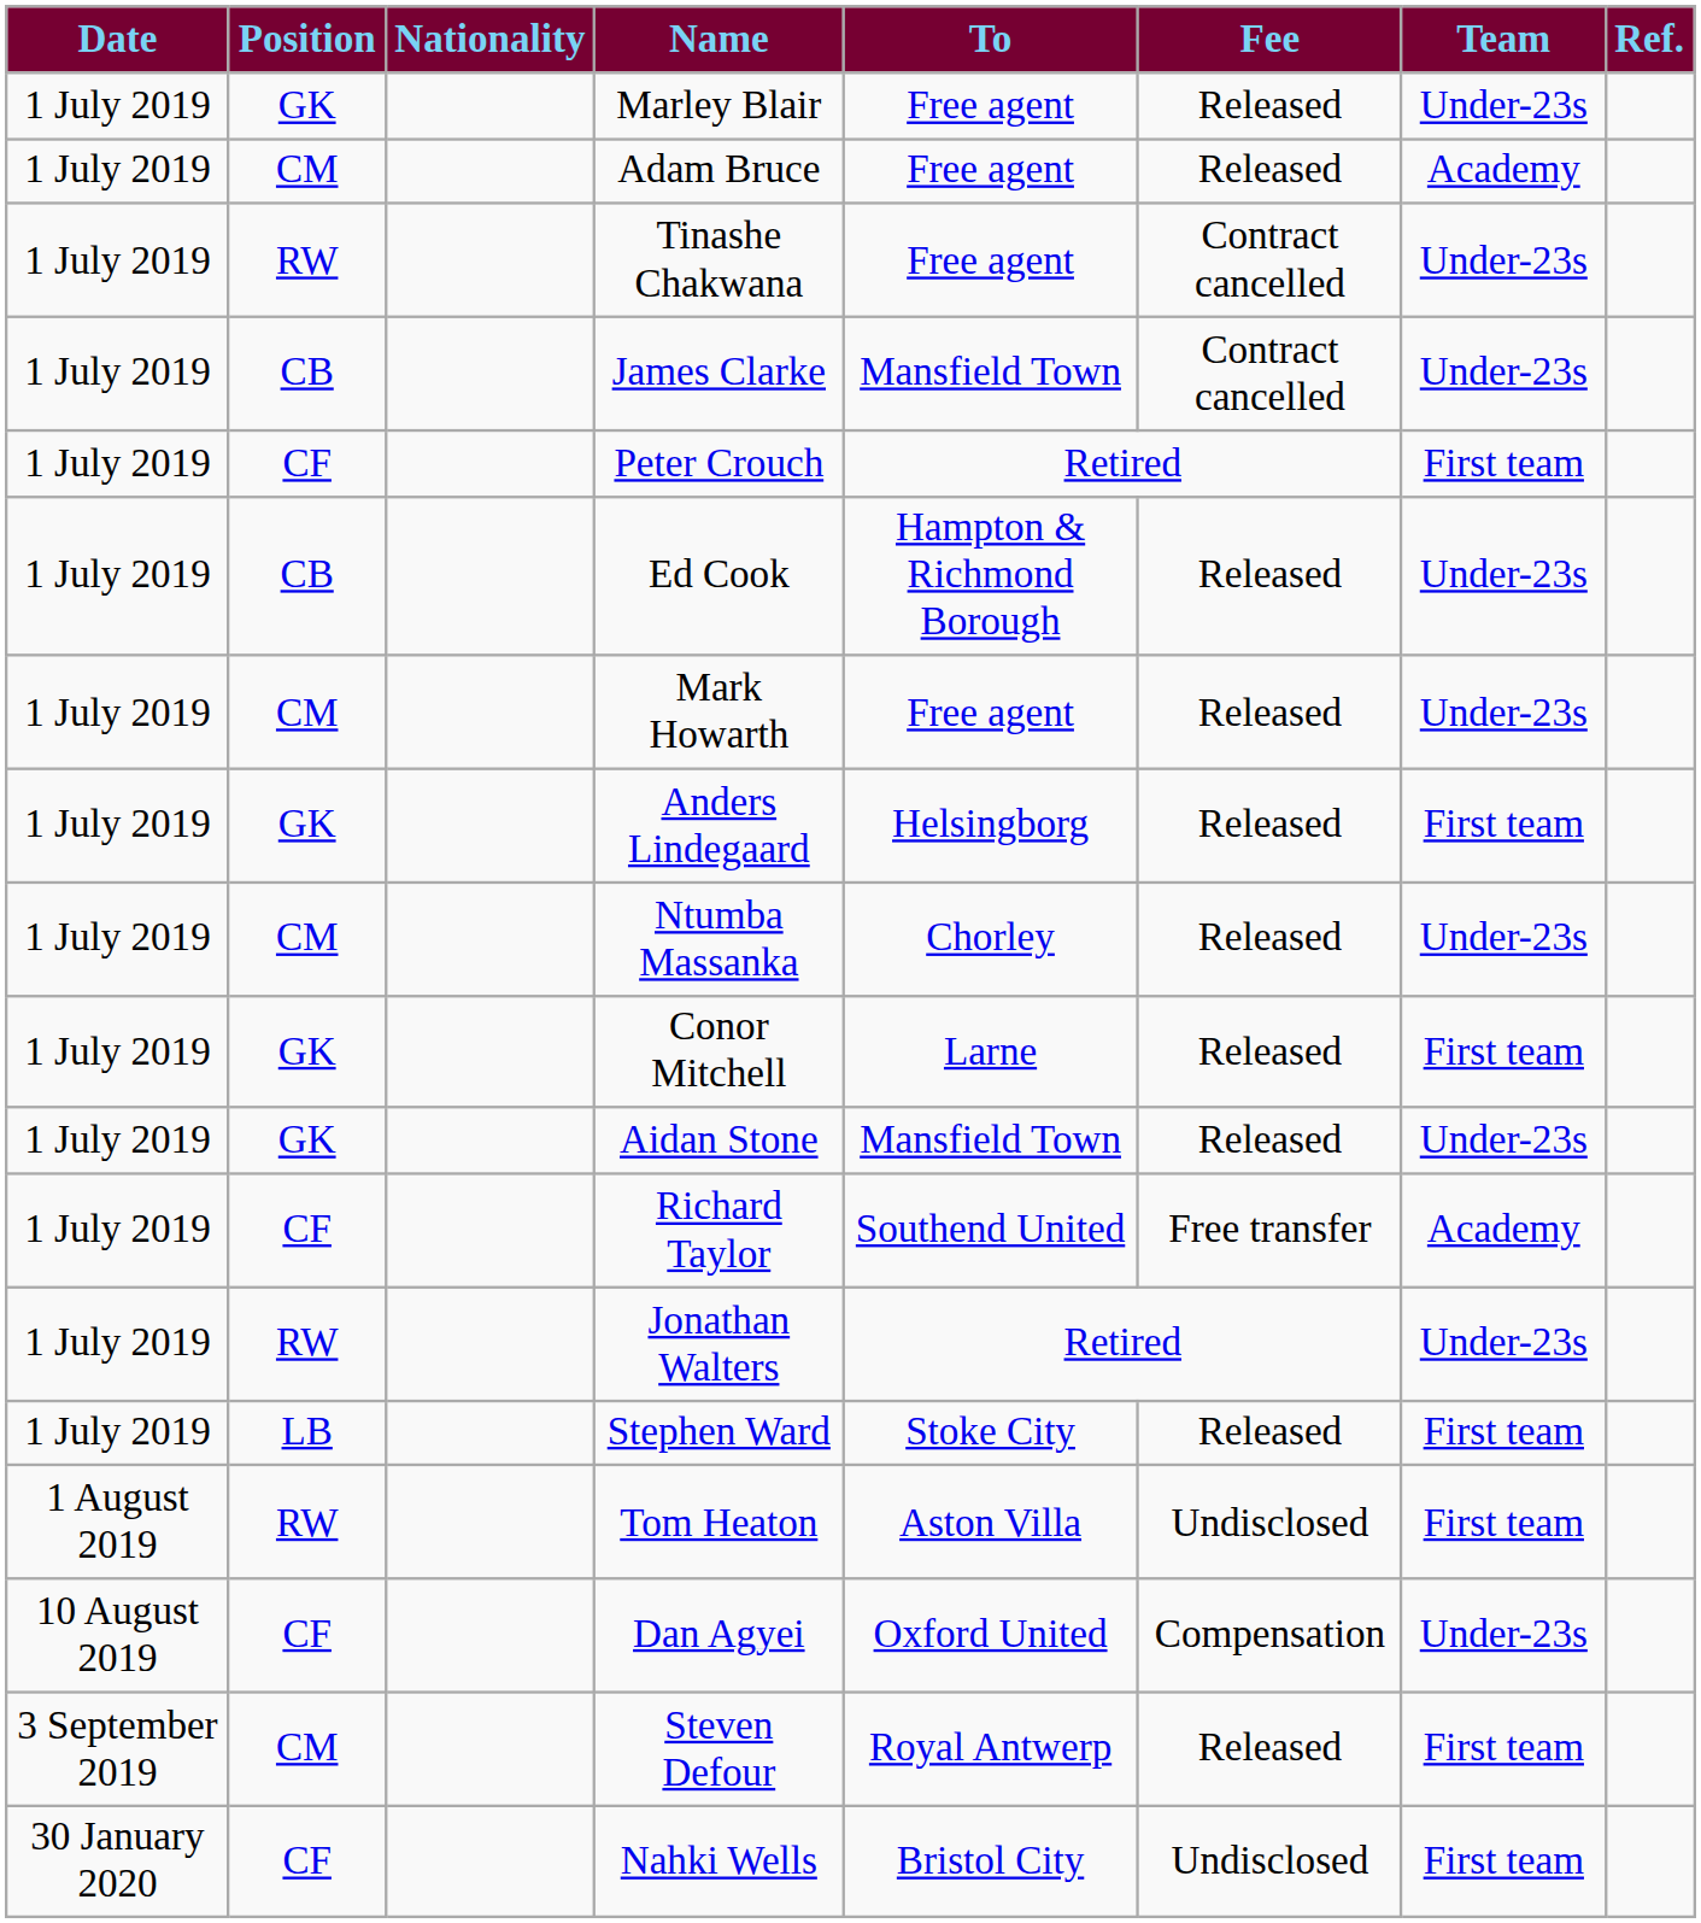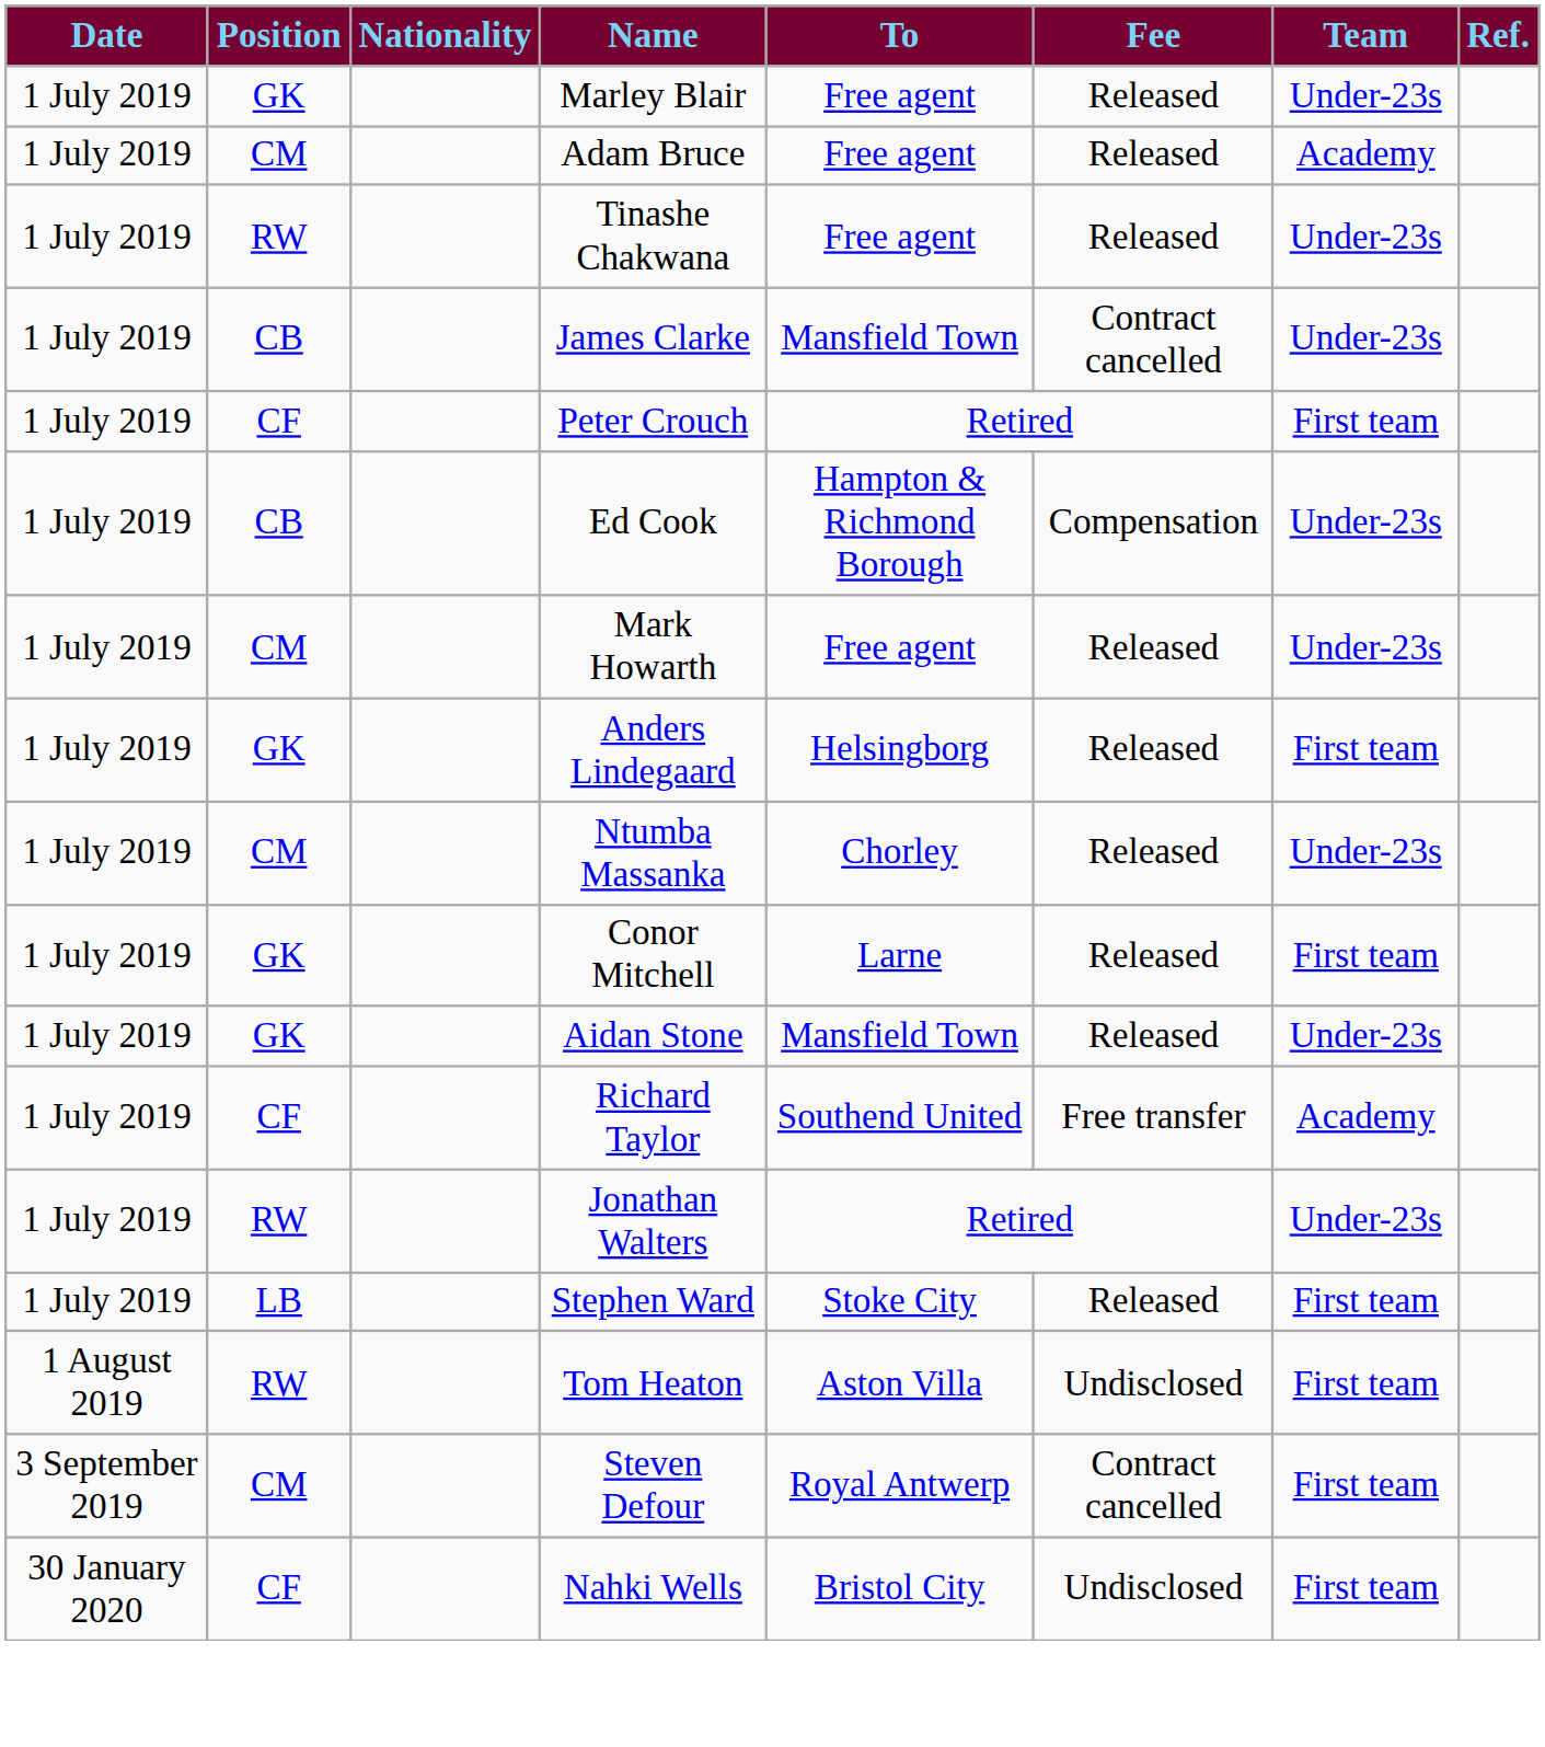Tinashe Chakwana | Fee: Contract cancelled -> Released
Ed Cook | Fee: Released -> Compensation
- row: 10 August 2019 | CF | Dan Agyei | Oxford United | Compensation | Under-23s
Steven Defour | Fee: Released -> Contract cancelled
